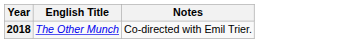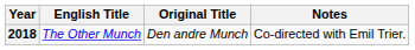+ column: Original Title | Den andre Munch
